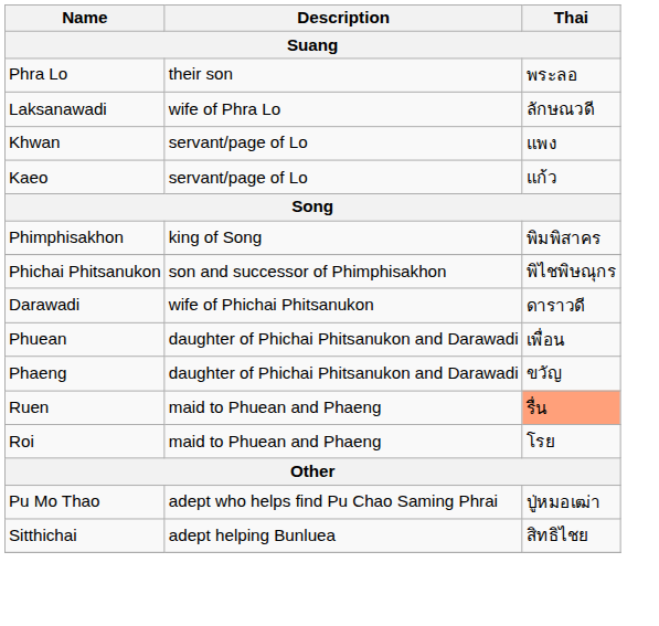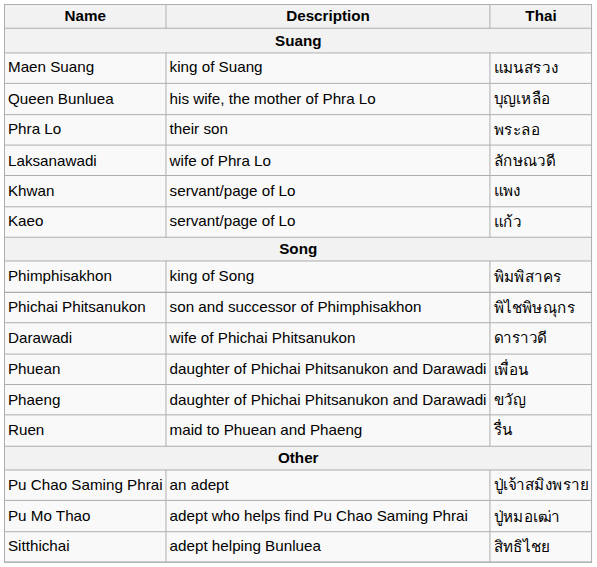+ row: Maen Suang | king of Suang | แมนสรวง
+ row: Queen Bunluea | his wife, the mother of Phra Lo | บุญเหลือ
Ruen | Thai: lightsalmon background -> no background
- row: Roi | maid to Phuean and Phaeng | โรย
+ row: Pu Chao Saming Phrai | an adept | ปู่เจ้าสมิงพราย
